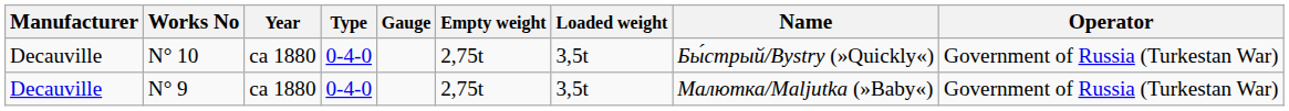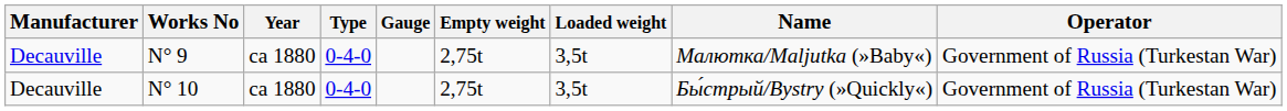rows swapped: N° 9 <-> N° 10
